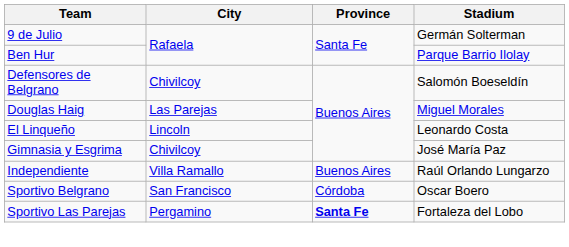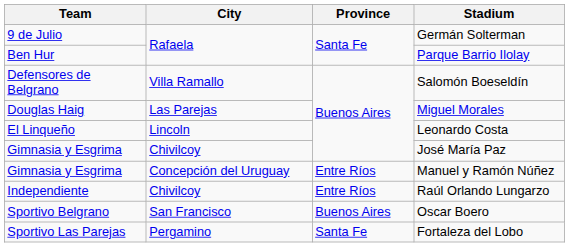Salomón Boeseldín | City: Chivilcoy -> Villa Ramallo
+ row: Gimnasia y Esgrima | Concepción del Uruguay | Entre Ríos | Manuel y Ramón Núñez
Raúl Orlando Lungarzo | City: Villa Ramallo -> Chivilcoy
Raúl Orlando Lungarzo | Province: Buenos Aires -> Entre Ríos
Oscar Boero | Province: Córdoba -> Buenos Aires
Fortaleza del Lobo | Province: bold -> normal
